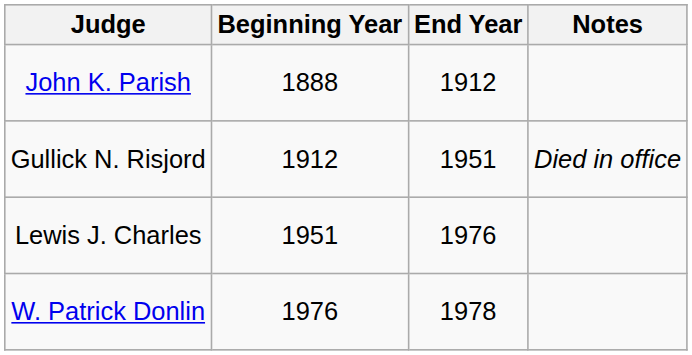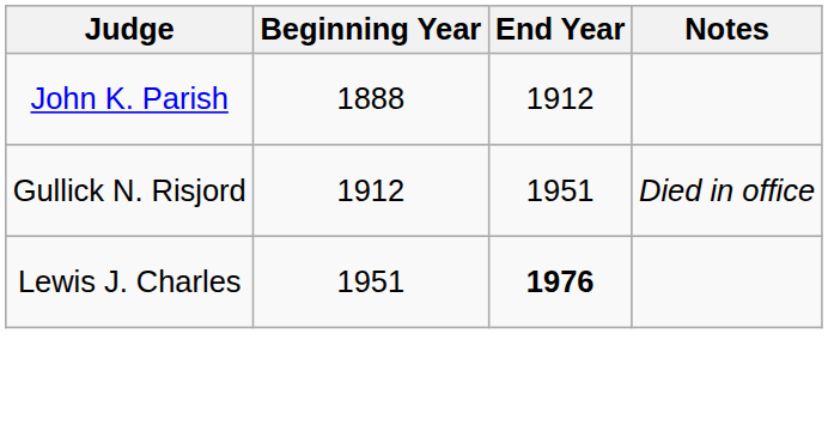Lewis J. Charles | End Year: normal -> bold
- row: W. Patrick Donlin | 1976 | 1978
